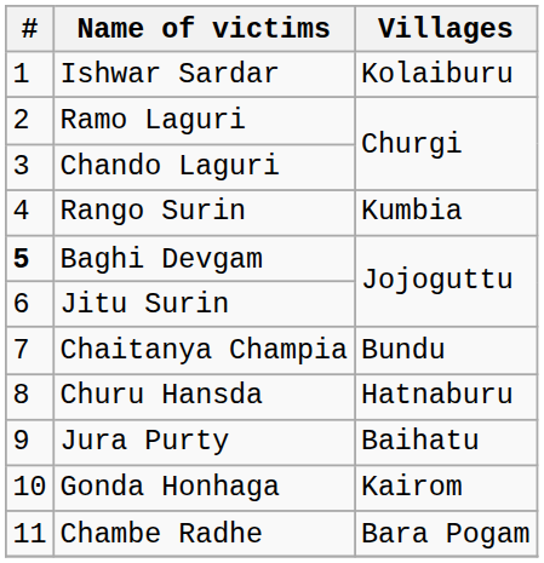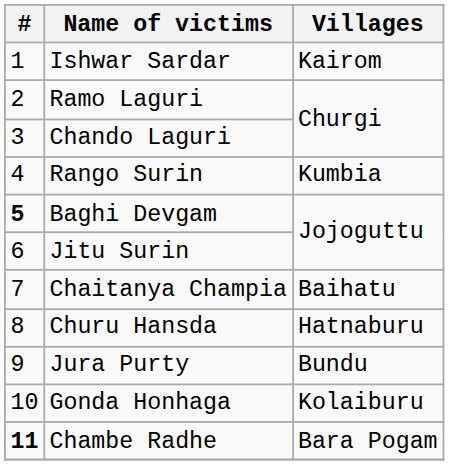Ishwar Sardar | Villages: Kolaiburu -> Kairom
Chaitanya Champia | Villages: Bundu -> Baihatu
Jura Purty | Villages: Baihatu -> Bundu
Gonda Honhaga | Villages: Kairom -> Kolaiburu
Chambe Radhe | #: normal -> bold
